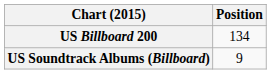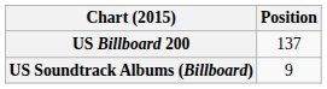US Billboard 200 | Position: 134 -> 137
